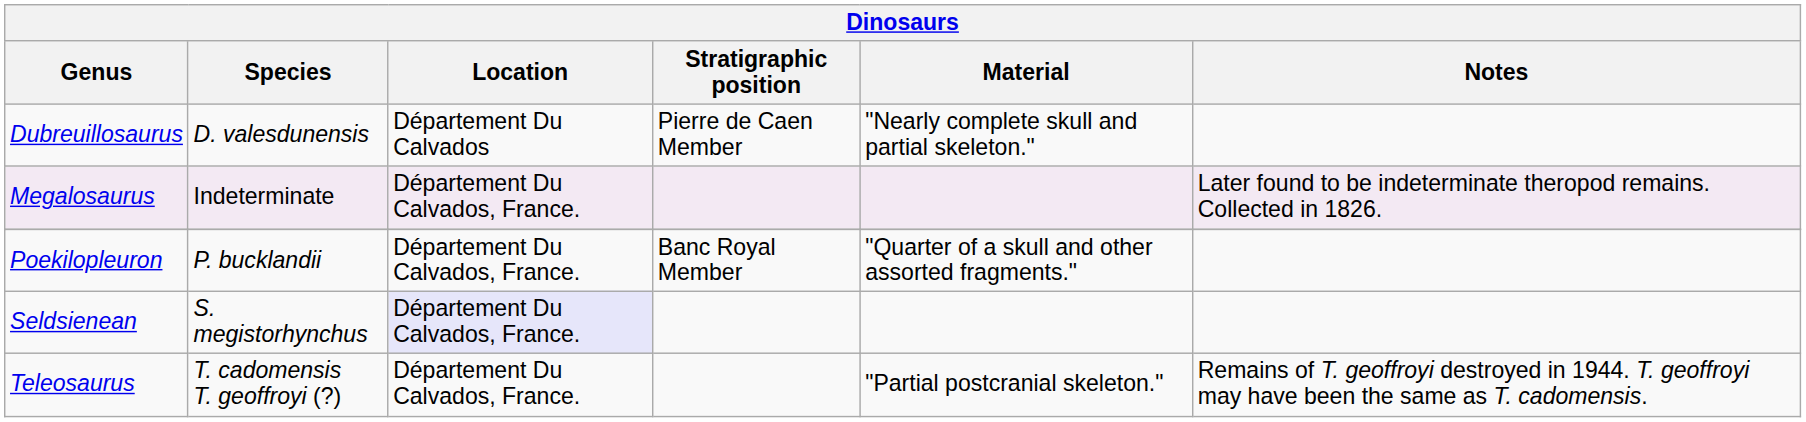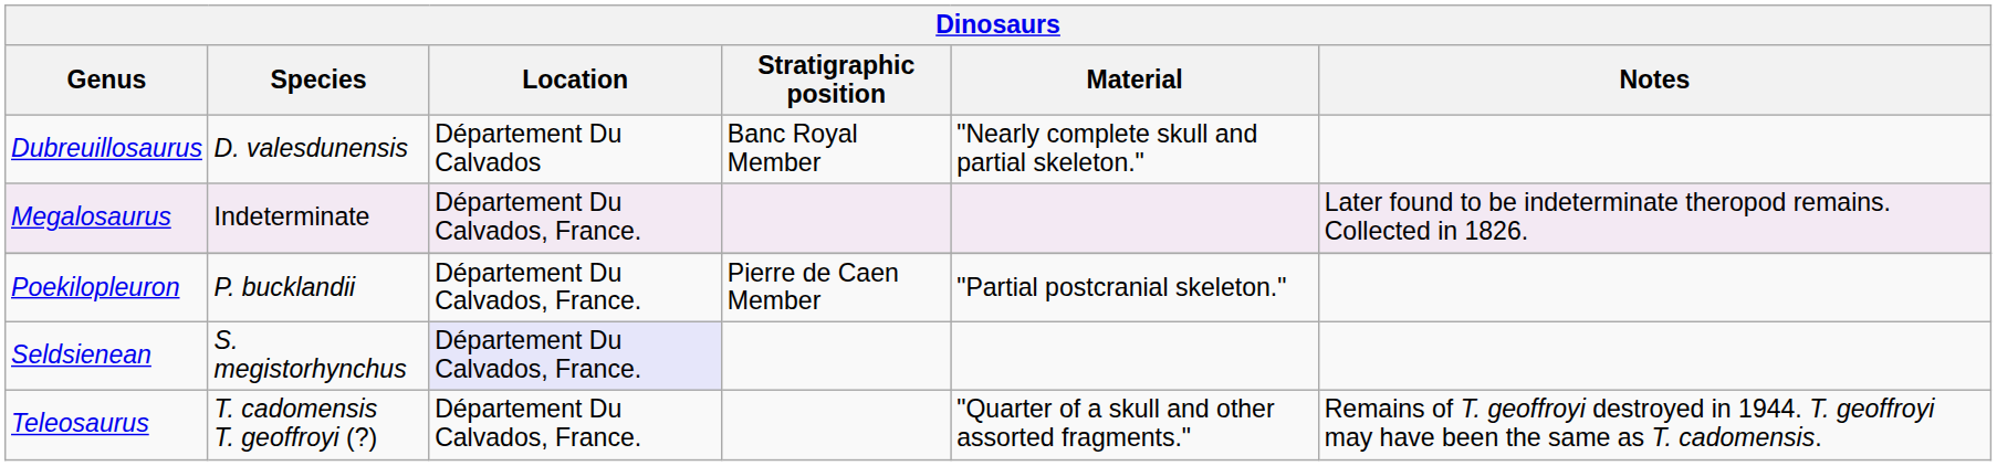Dubreuillosaurus | Stratigraphic position: Pierre de Caen Member -> Banc Royal Member
Poekilopleuron | Stratigraphic position: Banc Royal Member -> Pierre de Caen Member
Poekilopleuron | Material: "Quarter of a skull and other assorted fragments." -> "Partial postcranial skeleton."
Teleosaurus | Material: "Partial postcranial skeleton." -> "Quarter of a skull and other assorted fragments."
